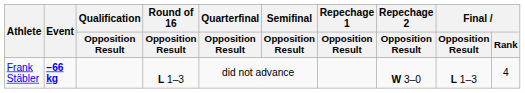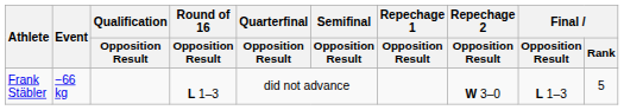Frank Stäbler | Event: bold -> normal
Frank Stäbler | Final / Rank: 4 -> 5
